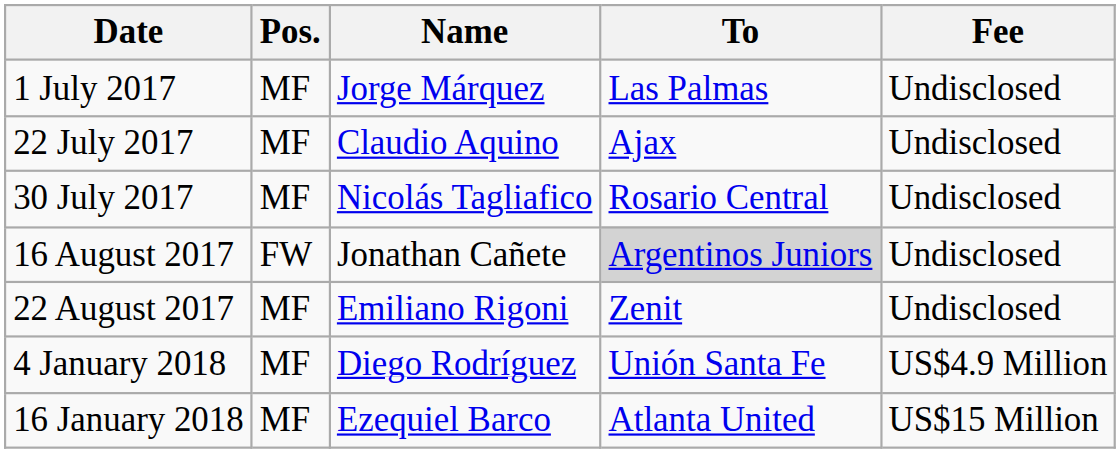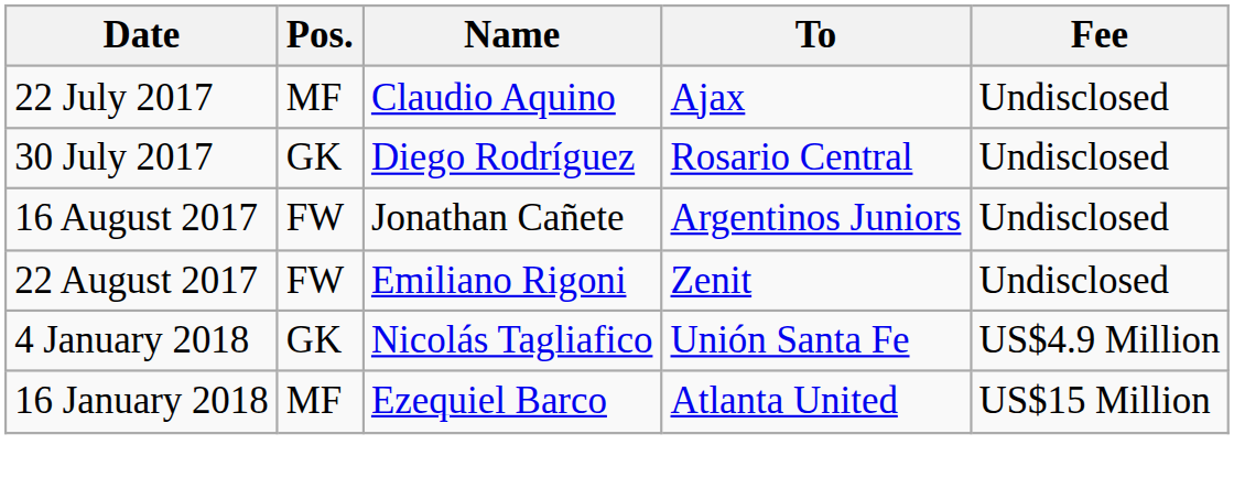- row: 1 July 2017 | MF | Jorge Márquez | Las Palmas | Undisclosed
30 July 2017 | Pos.: MF -> GK
30 July 2017 | Name: Nicolás Tagliafico -> Diego Rodríguez
16 August 2017 | To: lightgrey background -> no background
22 August 2017 | Pos.: MF -> FW
4 January 2018 | Pos.: MF -> GK
4 January 2018 | Name: Diego Rodríguez -> Nicolás Tagliafico
